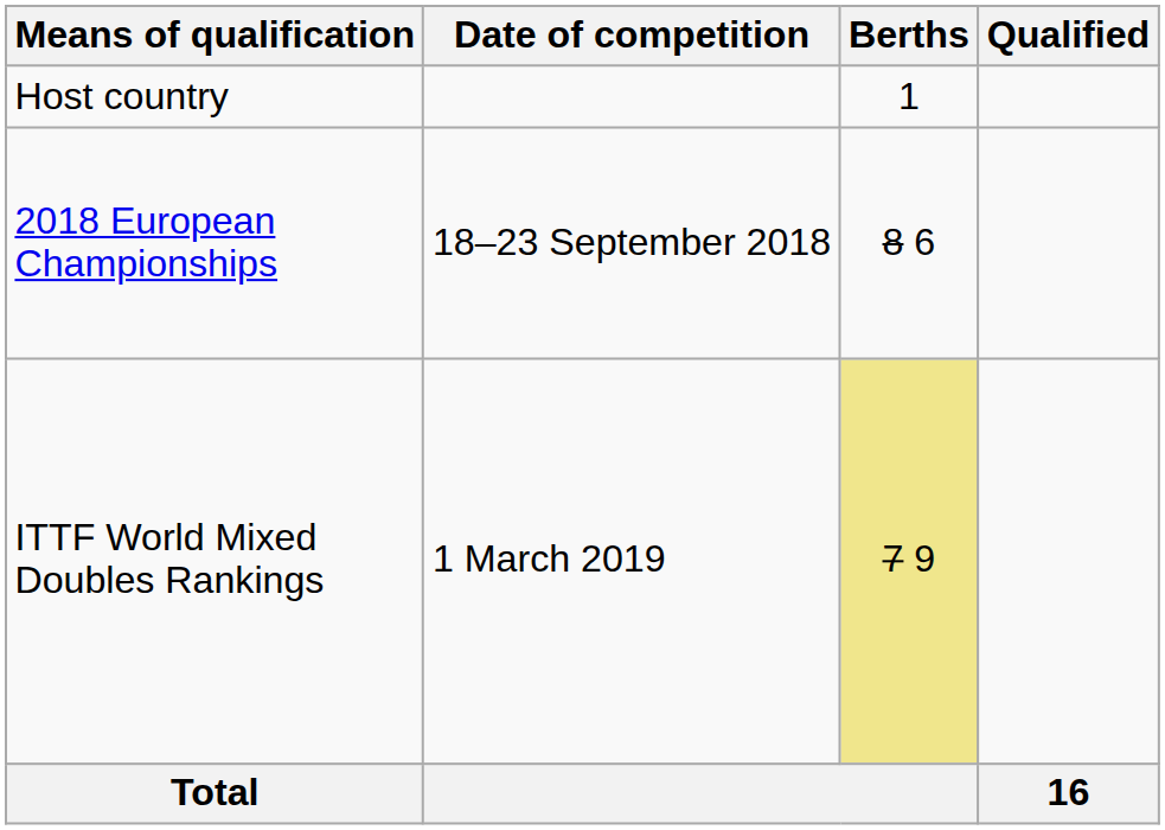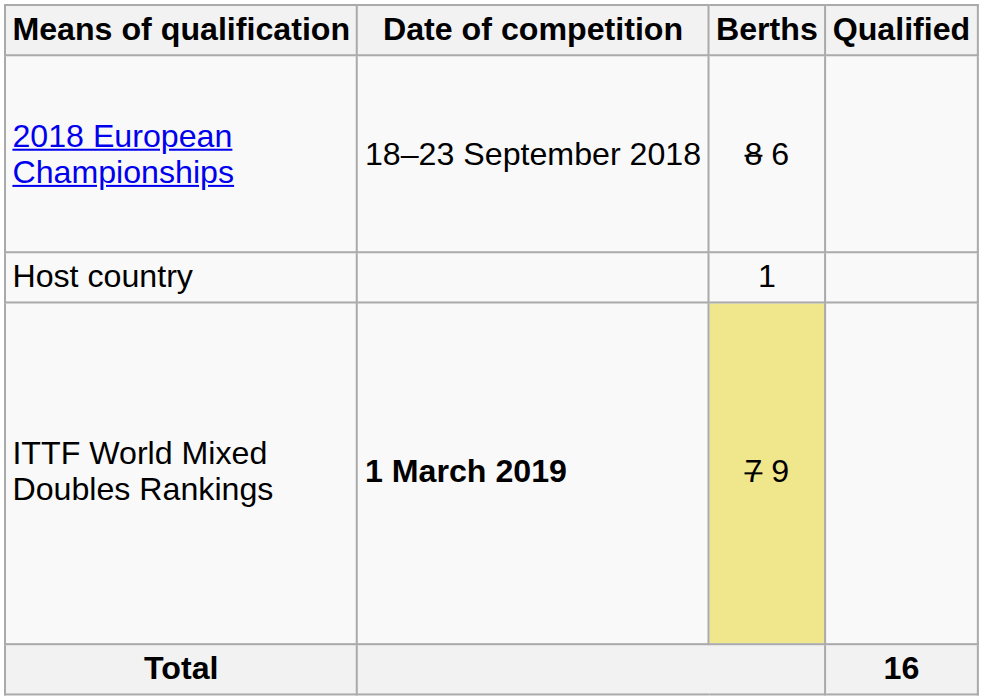rows swapped: Host country <-> 2018 European Championships
ITTF World Mixed Doubles Rankings | Date of competition: normal -> bold
